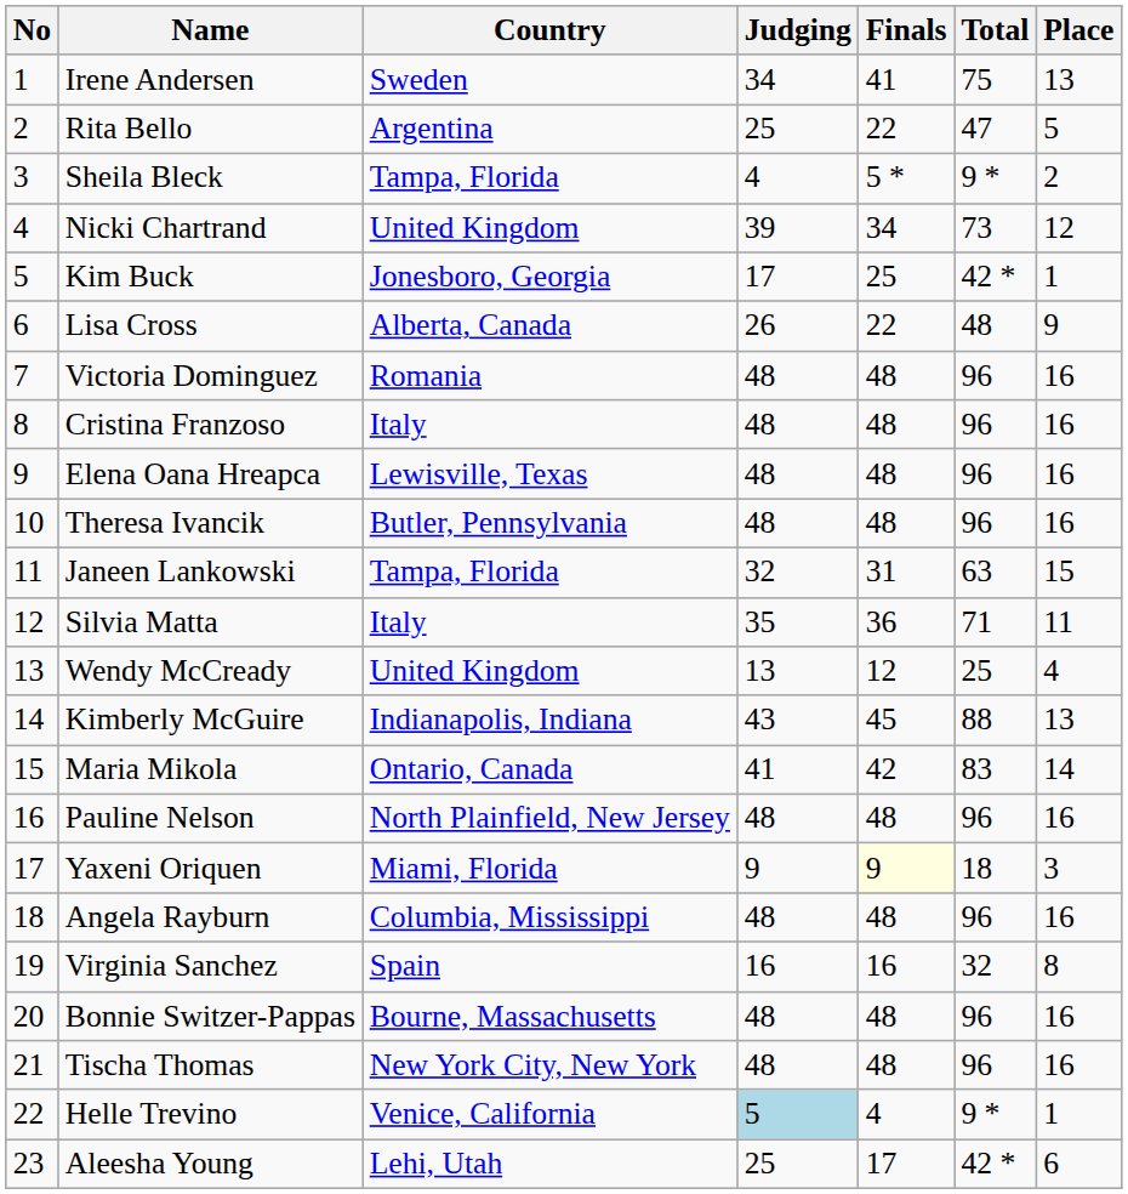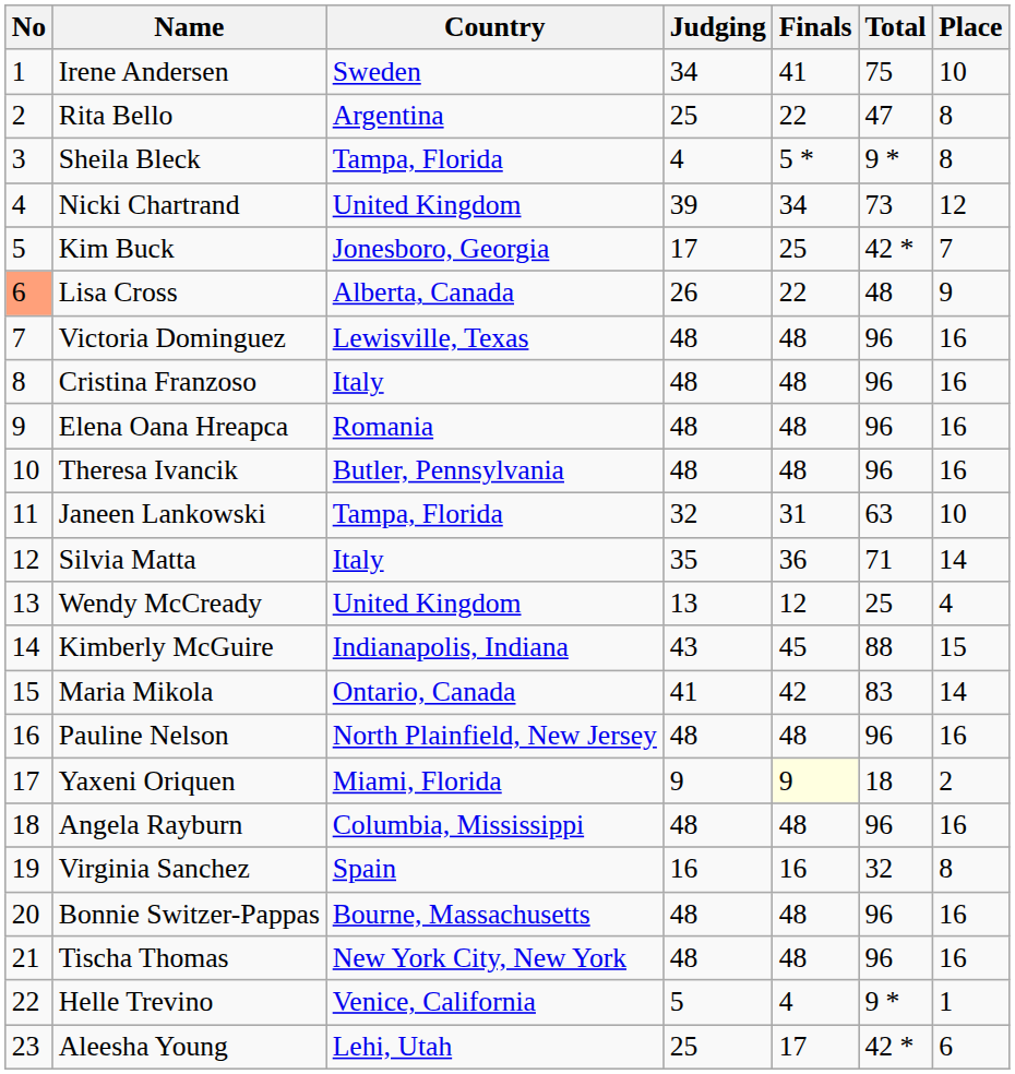Irene Andersen | Place: 13 -> 10
Rita Bello | Place: 5 -> 8
Sheila Bleck | Place: 2 -> 8
Kim Buck | Place: 1 -> 7
Lisa Cross | No: no background -> lightsalmon background
Victoria Dominguez | Country: Romania -> Lewisville, Texas
Elena Oana Hreapca | Country: Lewisville, Texas -> Romania
Janeen Lankowski | Place: 15 -> 10
Silvia Matta | Place: 11 -> 14
Kimberly McGuire | Place: 13 -> 15
Yaxeni Oriquen | Place: 3 -> 2
Helle Trevino | Judging: lightblue background -> no background
